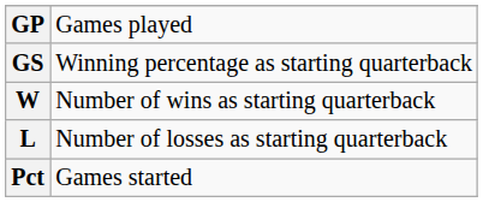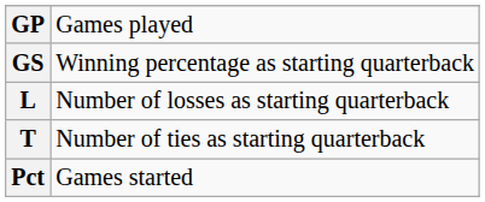- row: W | Number of wins as starting quarterback
+ row: T | Number of ties as starting quarterback
